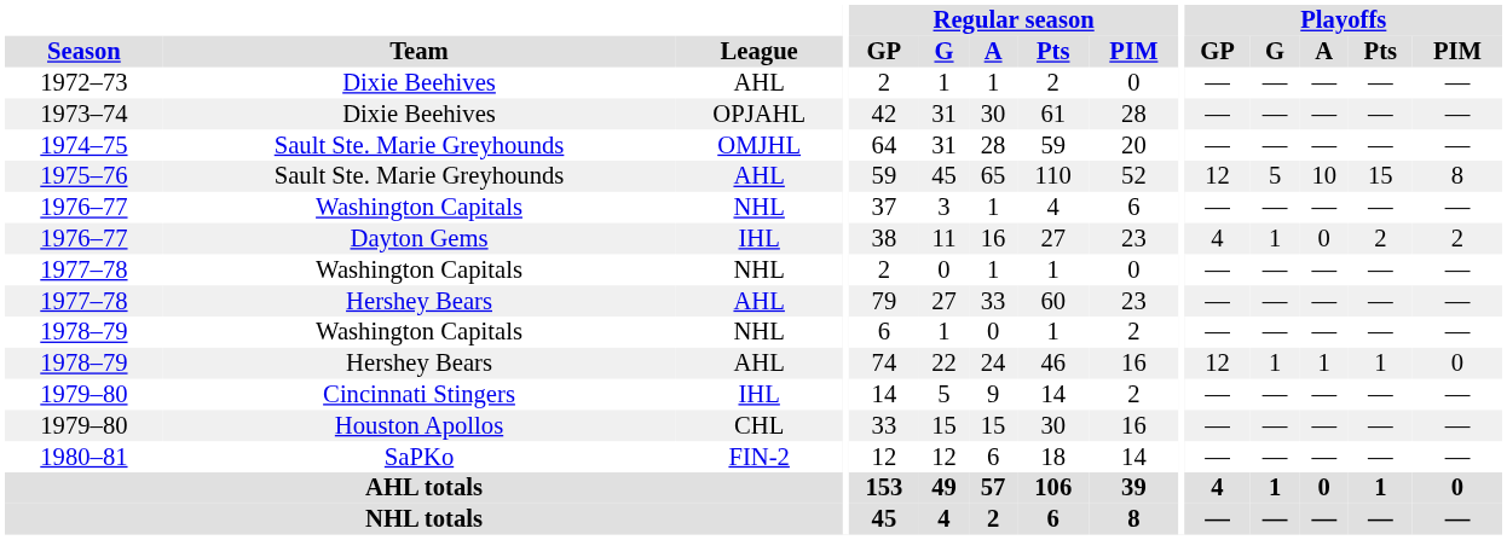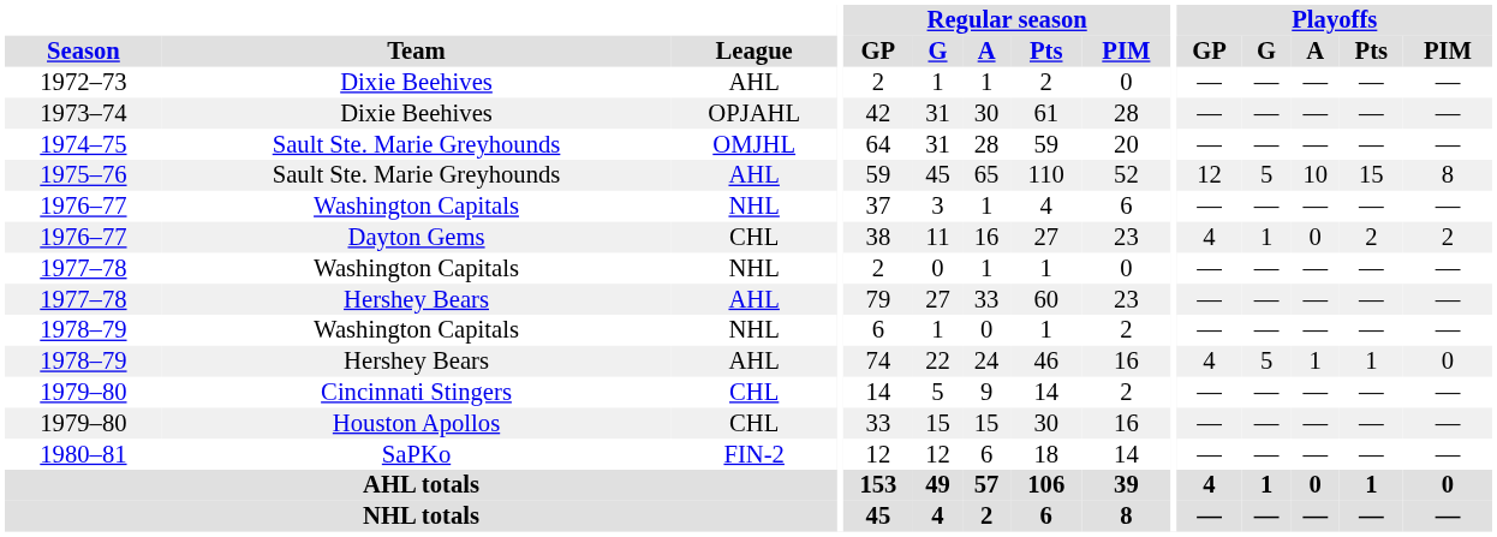1976–77 / Dayton Gems | League: IHL -> CHL
1978–79 / Hershey Bears | Playoffs / GP: 12 -> 4
1978–79 / Hershey Bears | Playoffs / G: 1 -> 5
1979–80 / Cincinnati Stingers | League: IHL -> CHL
